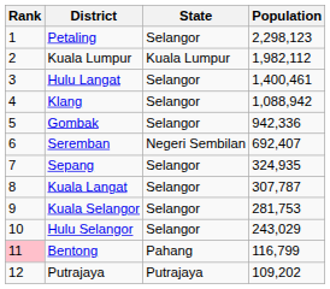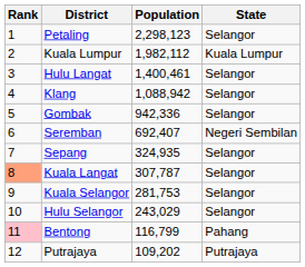columns swapped: State <-> Population
Kuala Langat | Rank: no background -> lightsalmon background
